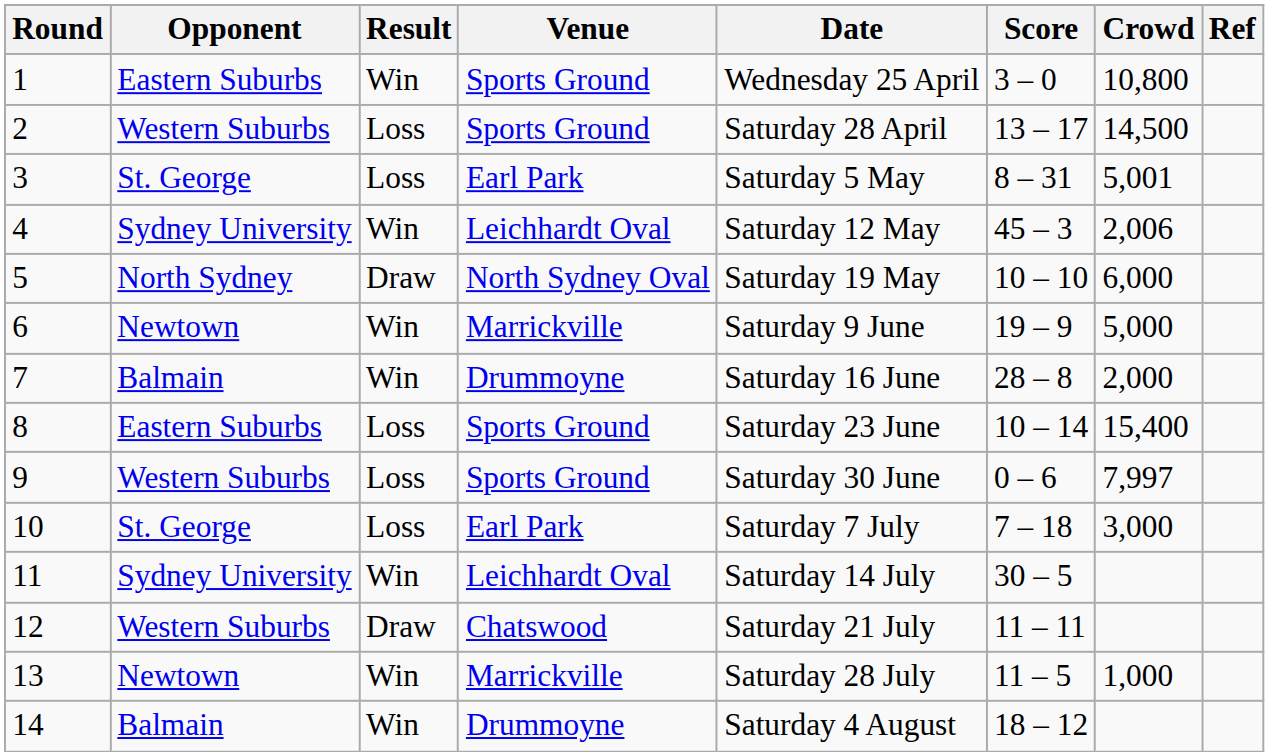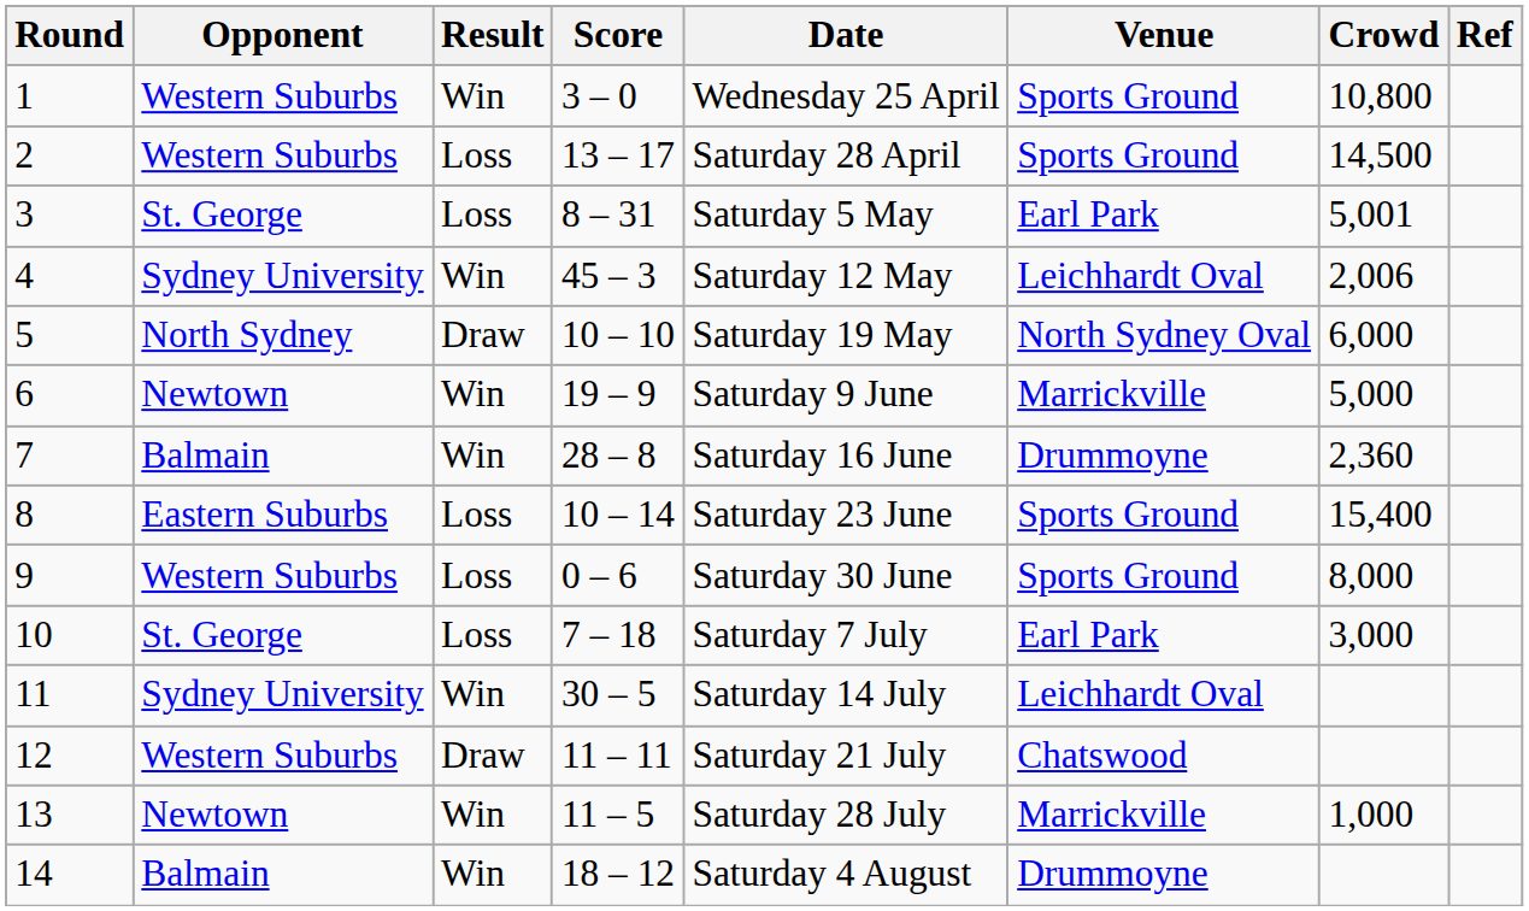columns swapped: Score <-> Venue
1 | Opponent: Eastern Suburbs -> Western Suburbs
7 | Crowd: 2,000 -> 2,360
9 | Crowd: 7,997 -> 8,000
